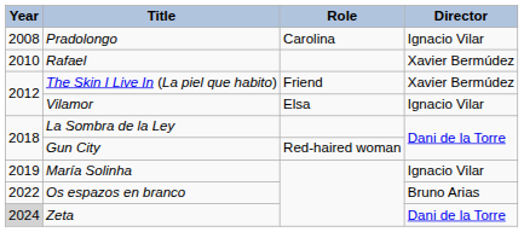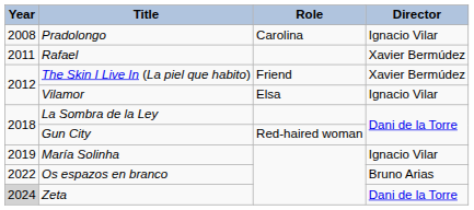Rafael | Year: 2010 -> 2011
